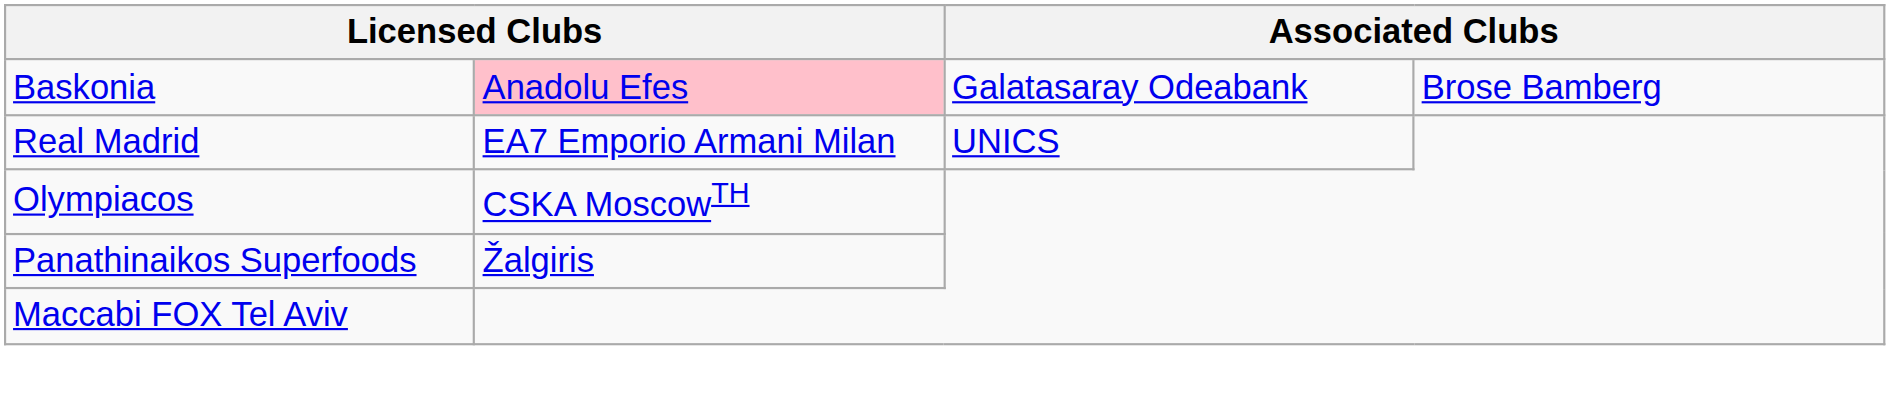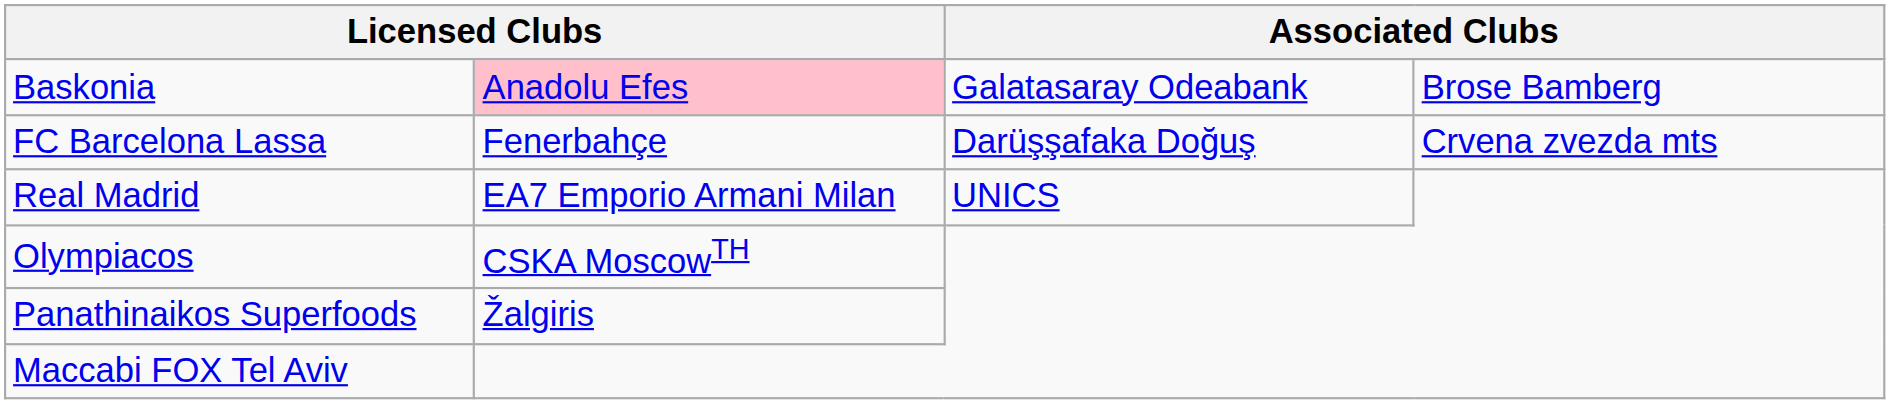+ row: FC Barcelona Lassa | Fenerbahçe | Darüşşafaka Doğuş | Crvena zvezda mts
